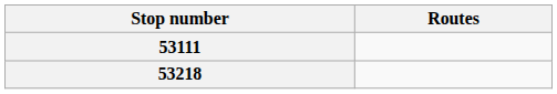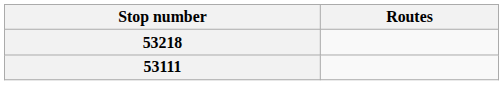rows swapped: 53111 <-> 53218
